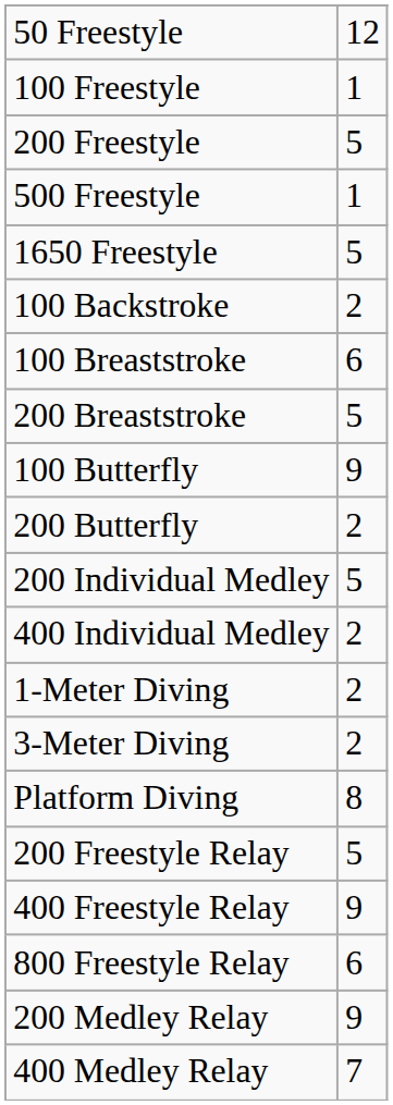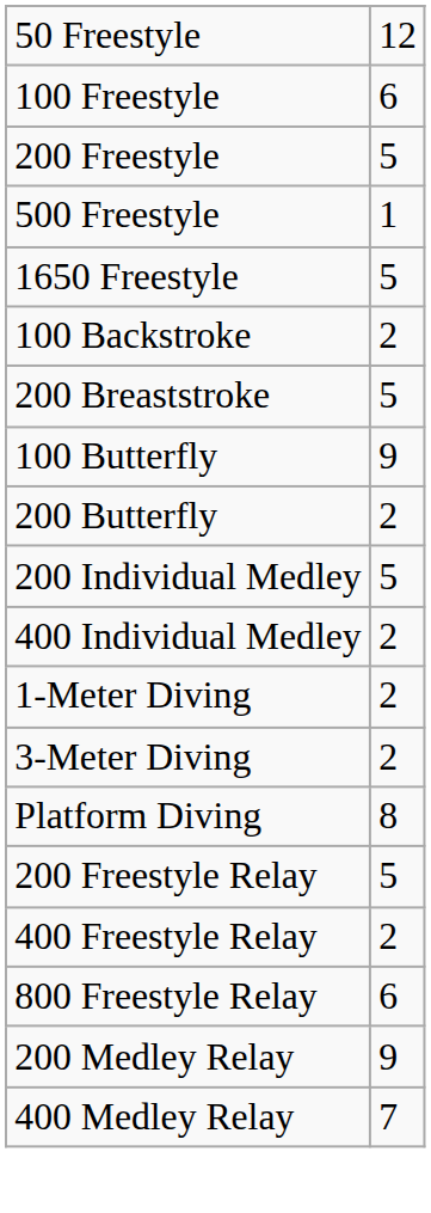100 Freestyle | column 2: 1 -> 6
- row: 100 Breaststroke | 6
400 Freestyle Relay | column 2: 9 -> 2
